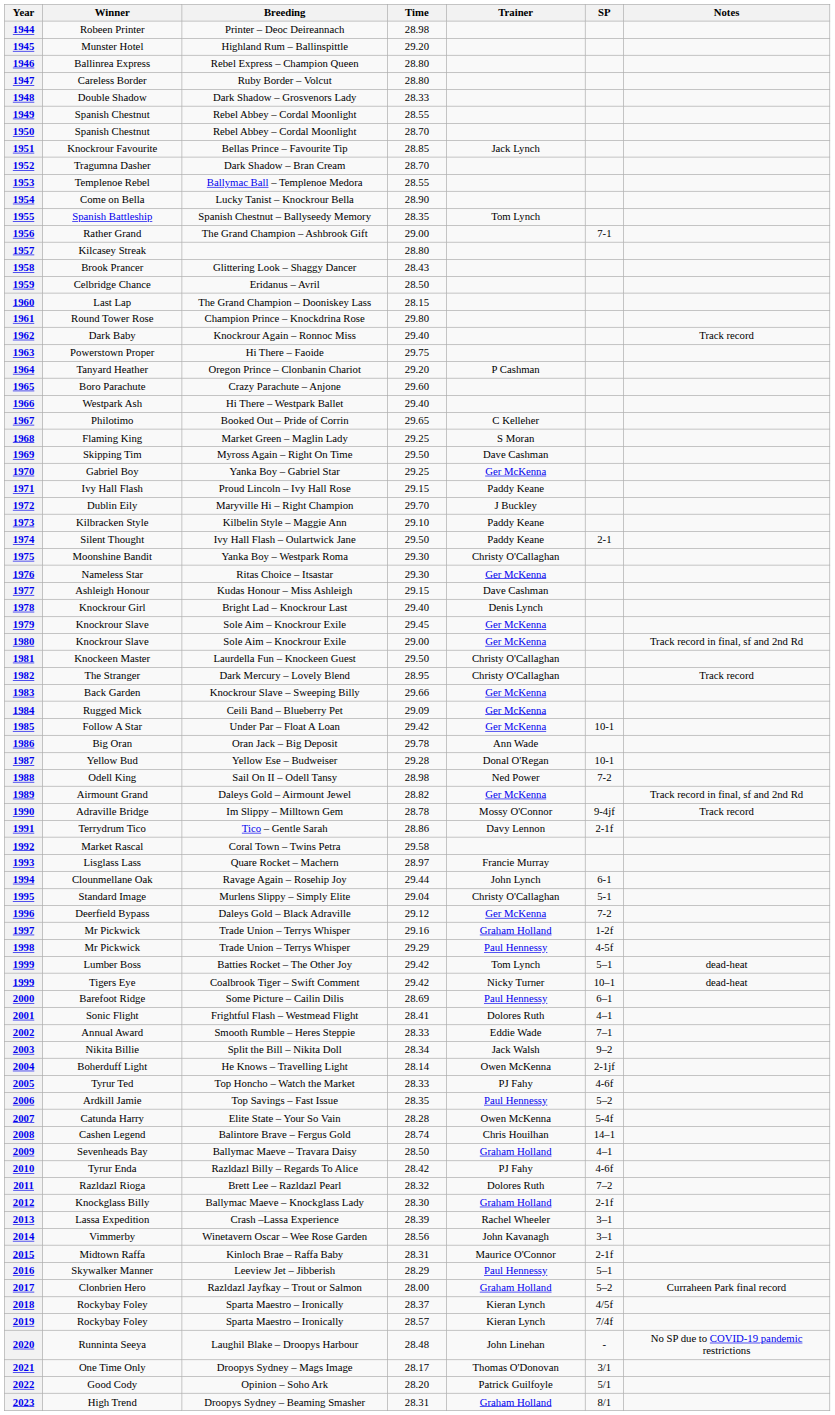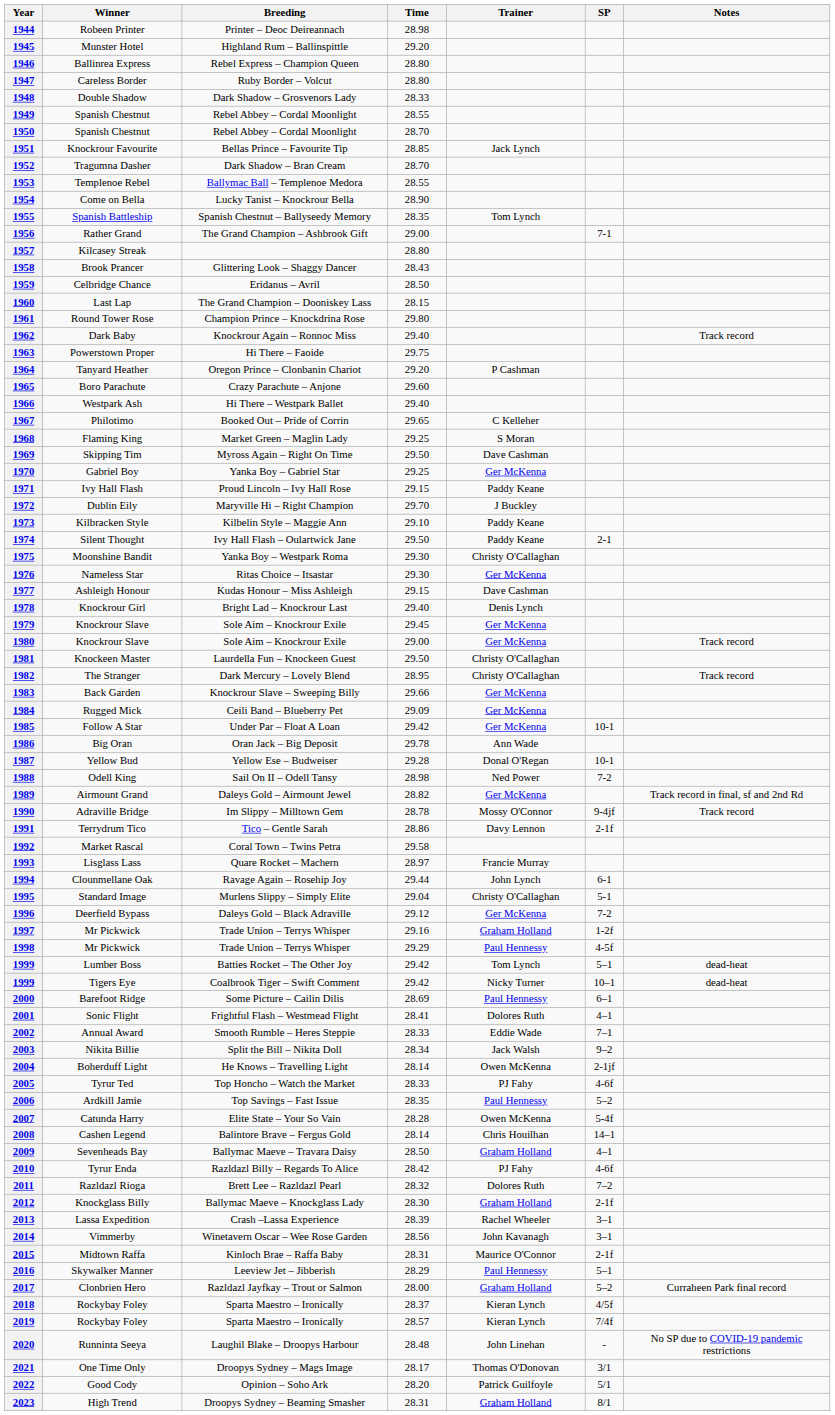1980 | Notes: Track record in final, sf and 2nd Rd -> Track record
2008 | Time: 28.74 -> 28.14
